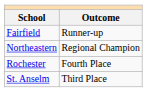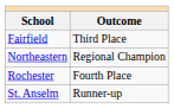Fairfield | Outcome: Runner-up -> Third Place
St. Anselm | Outcome: Third Place -> Runner-up
